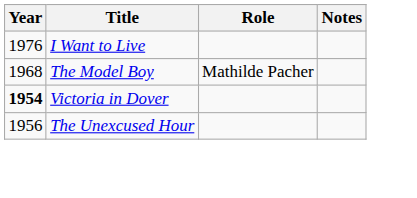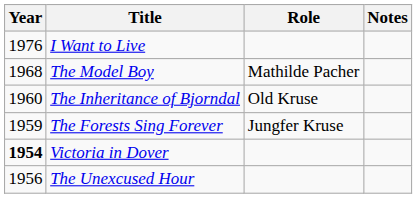+ row: 1960 | The Inheritance of Bjorndal | Old Kruse
+ row: 1959 | The Forests Sing Forever | Jungfer Kruse
